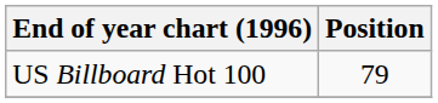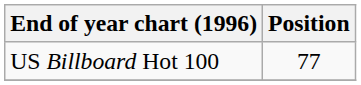US Billboard Hot 100 | Position: 79 -> 77
